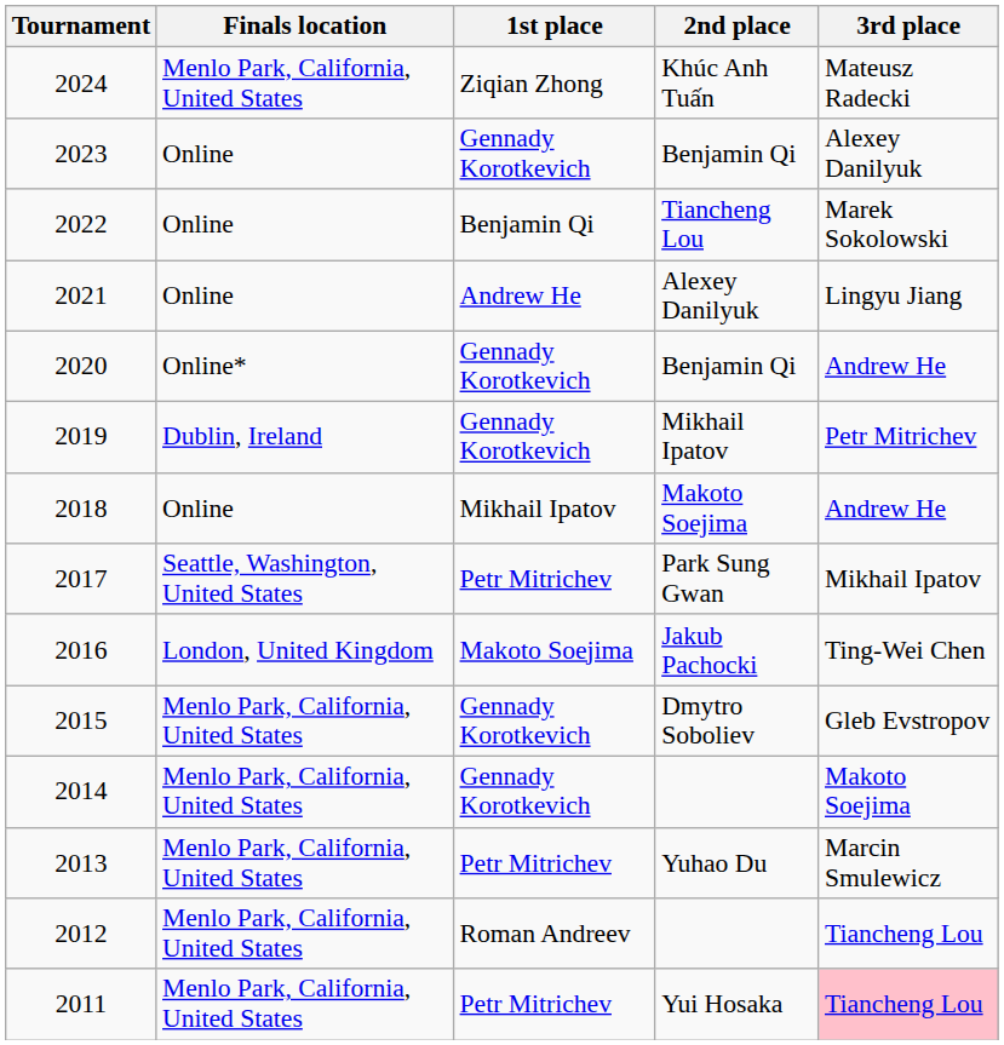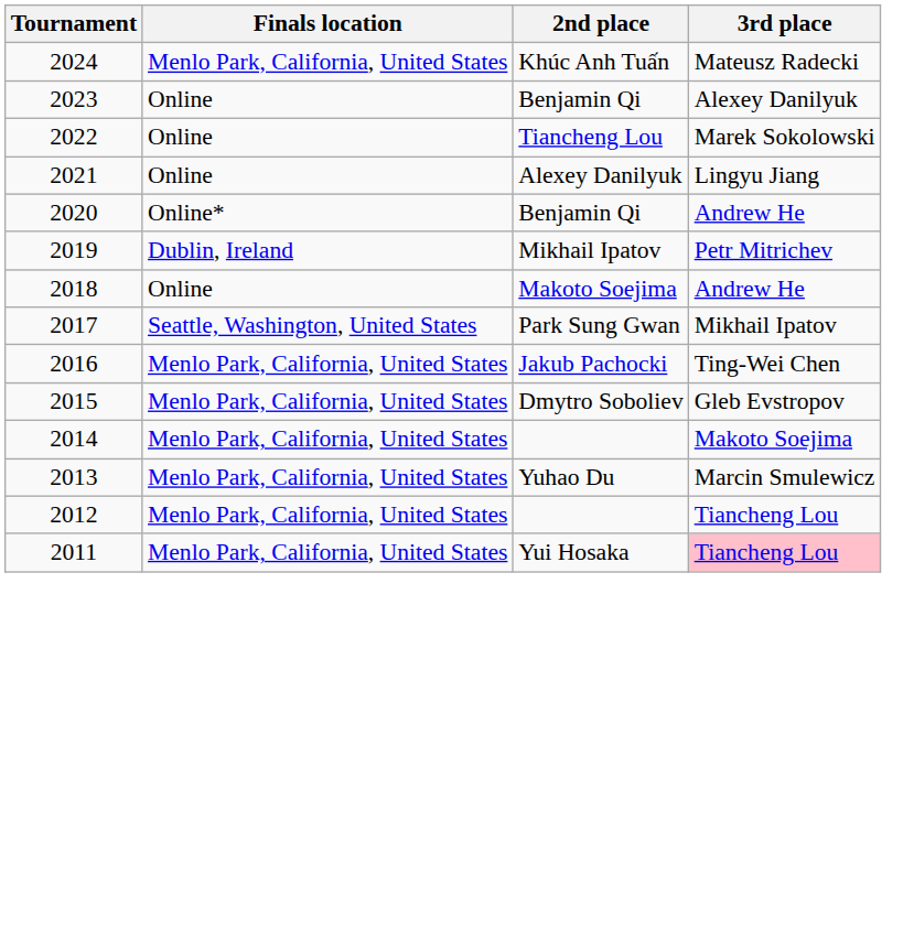- column: 1st place | Ziqian Zhong | Gennady Korotkevich | Benjamin Qi | Andrew He | Gennady Korotkevich | Gennady Korotkevich | Mikhail Ipatov | Petr Mitrichev | Makoto Soejima | Gennady Korotkevich | Gennady Korotkevich | Petr Mitrichev | Roman Andreev | Petr Mitrichev
2016 | Finals location: London, United Kingdom -> Menlo Park, California, United States
